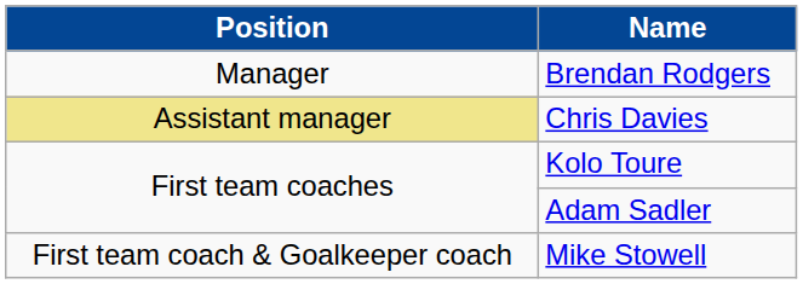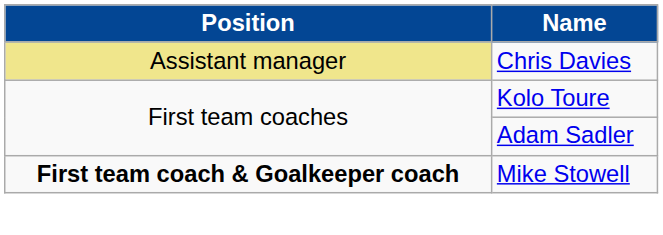- row: Manager | Brendan Rodgers
Mike Stowell | Position: normal -> bold
